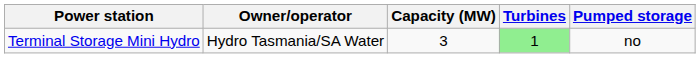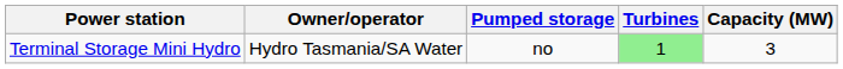columns swapped: Capacity (MW) <-> Pumped storage
